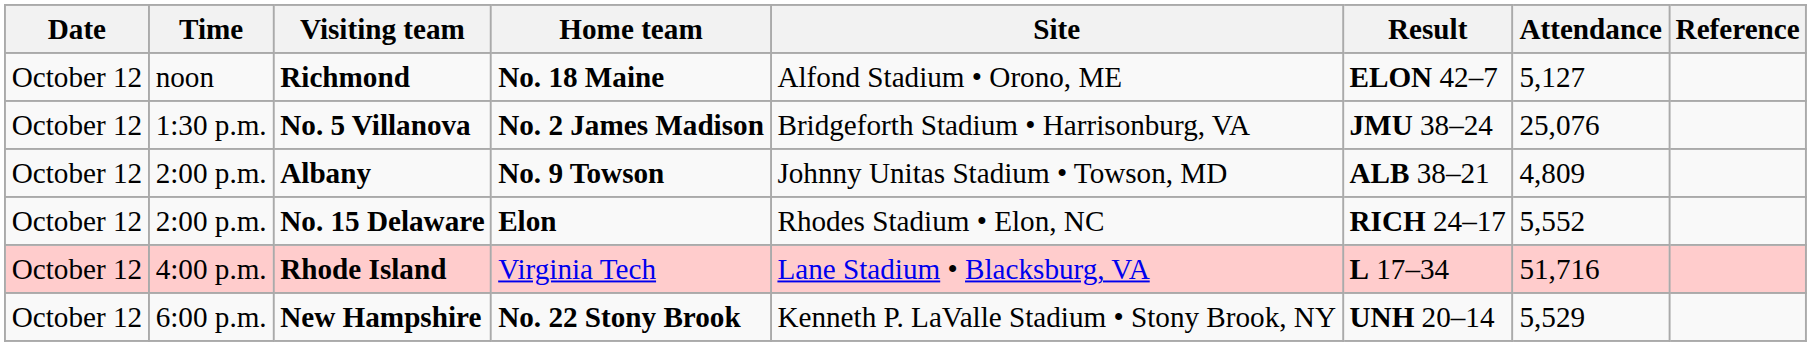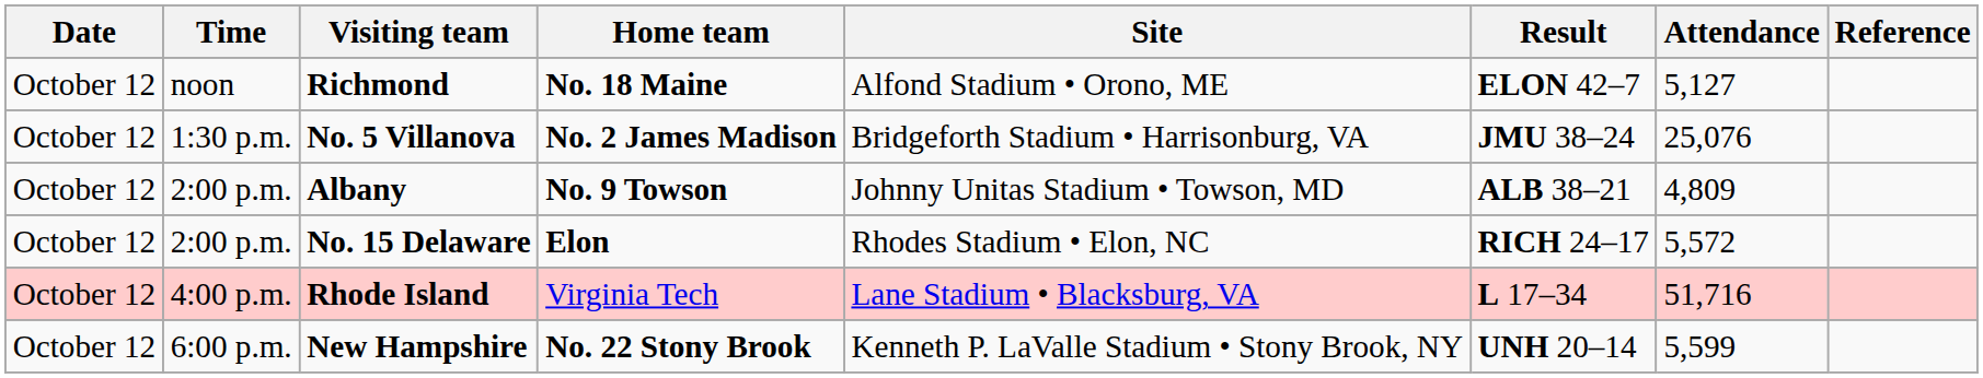No. 15 Delaware | Attendance: 5,552 -> 5,572
New Hampshire | Attendance: 5,529 -> 5,599
